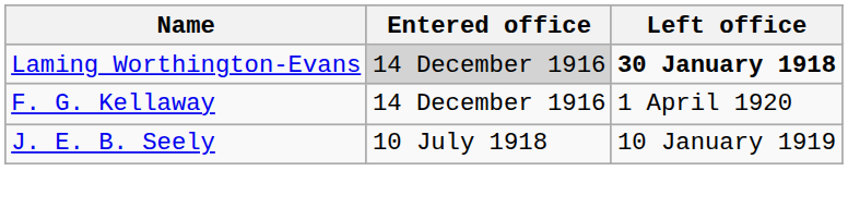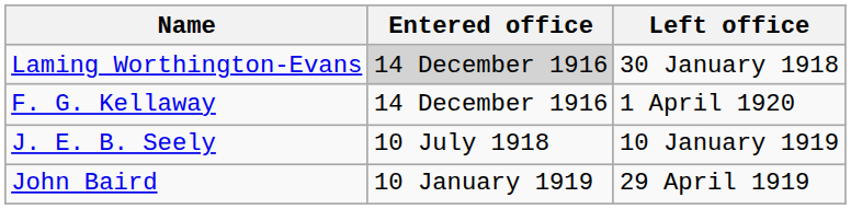Laming Worthington-Evans | Left office: bold -> normal
+ row: John Baird | 10 January 1919 | 29 April 1919
